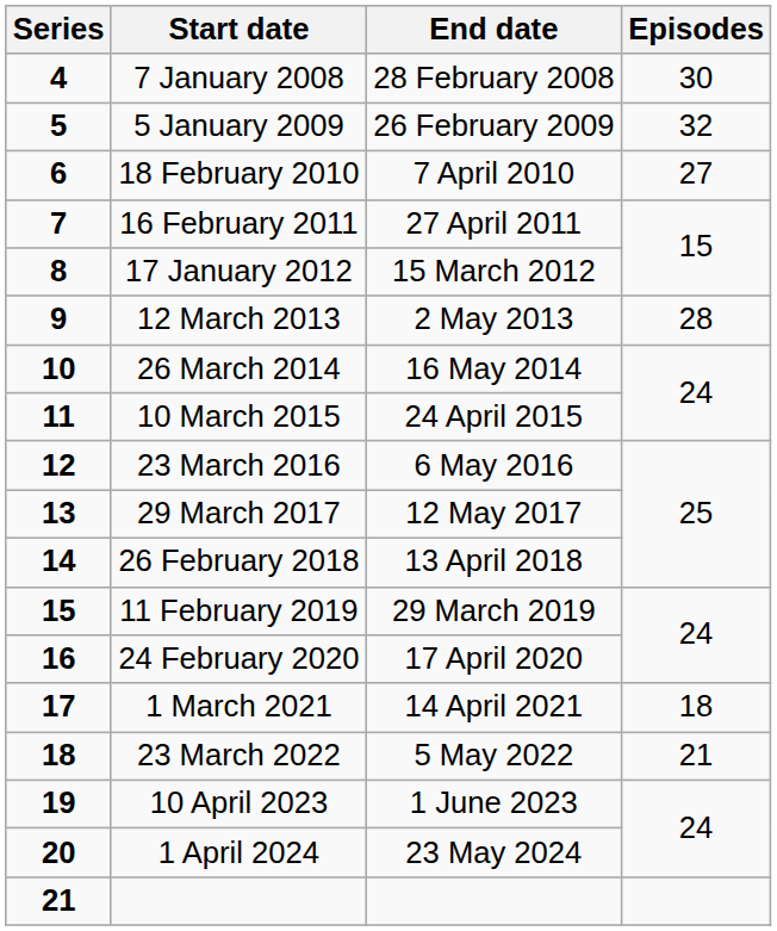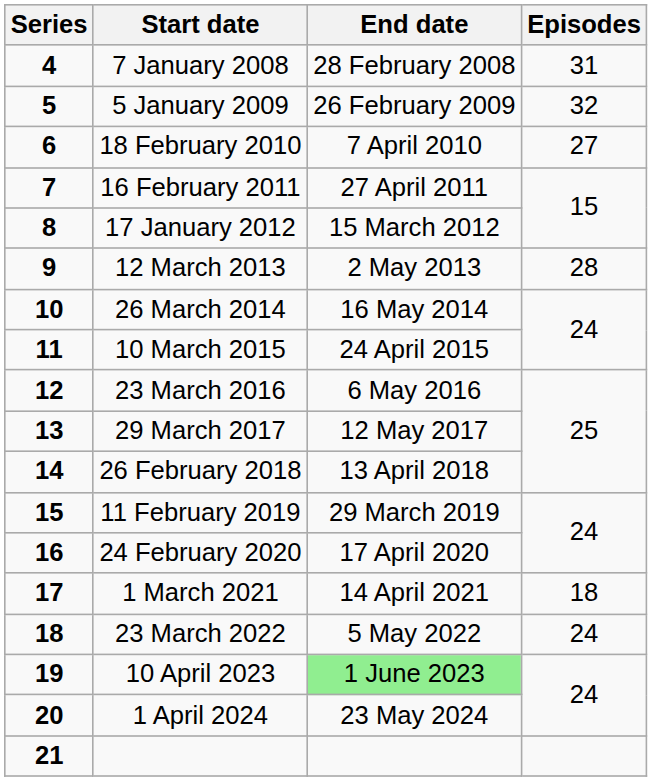7 January 2008 | Episodes: 30 -> 31
23 March 2022 | Episodes: 21 -> 24
10 April 2023 | End date: no background -> lightgreen background
